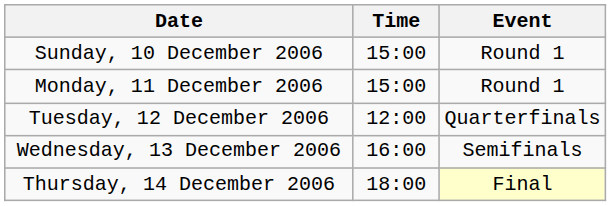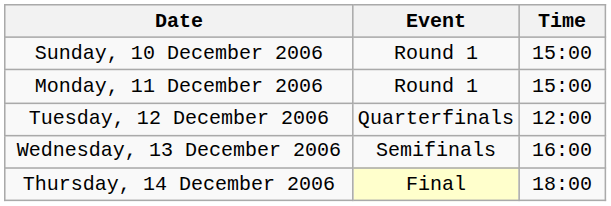columns swapped: Time <-> Event
